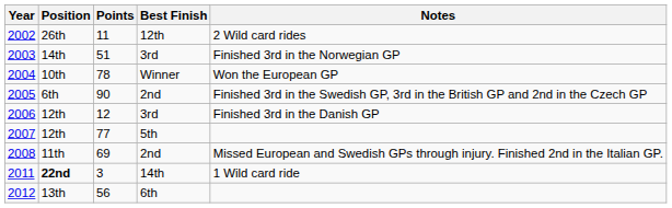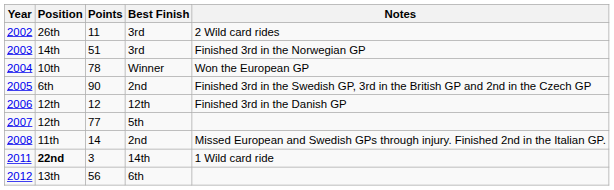2002 | Best Finish: 12th -> 3rd
2006 | Best Finish: 3rd -> 12th
2008 | Points: 69 -> 14
